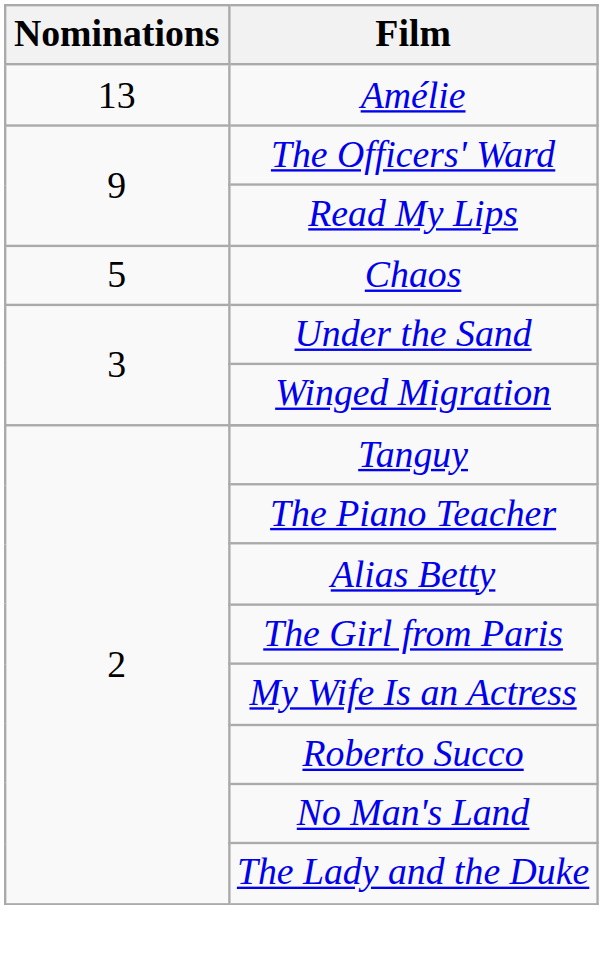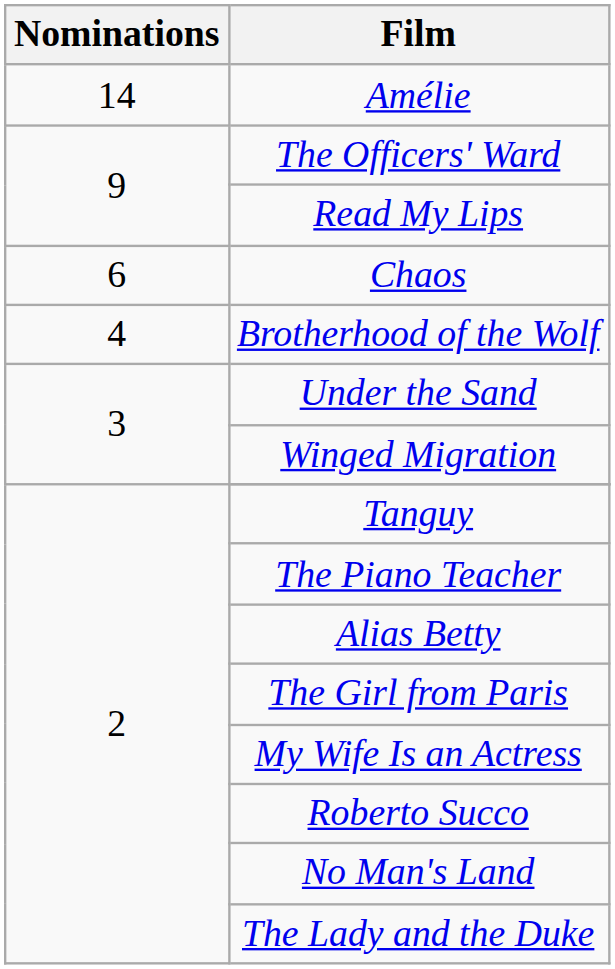Amélie | Nominations: 13 -> 14
Chaos | Nominations: 5 -> 6
+ row: 4 | Brotherhood of the Wolf
